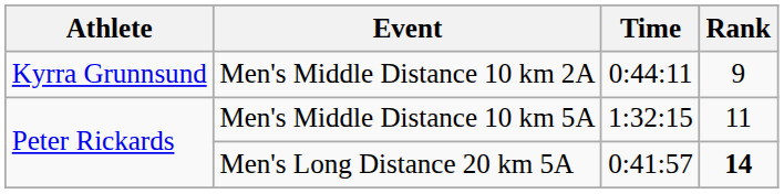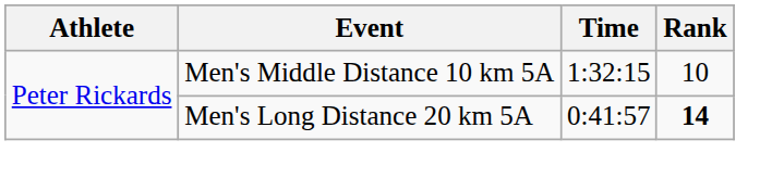- row: Kyrra Grunnsund | Men's Middle Distance 10 km 2A | 0:44:11 | 9
Men's Middle Distance 10 km 5A | Rank: 11 -> 10
